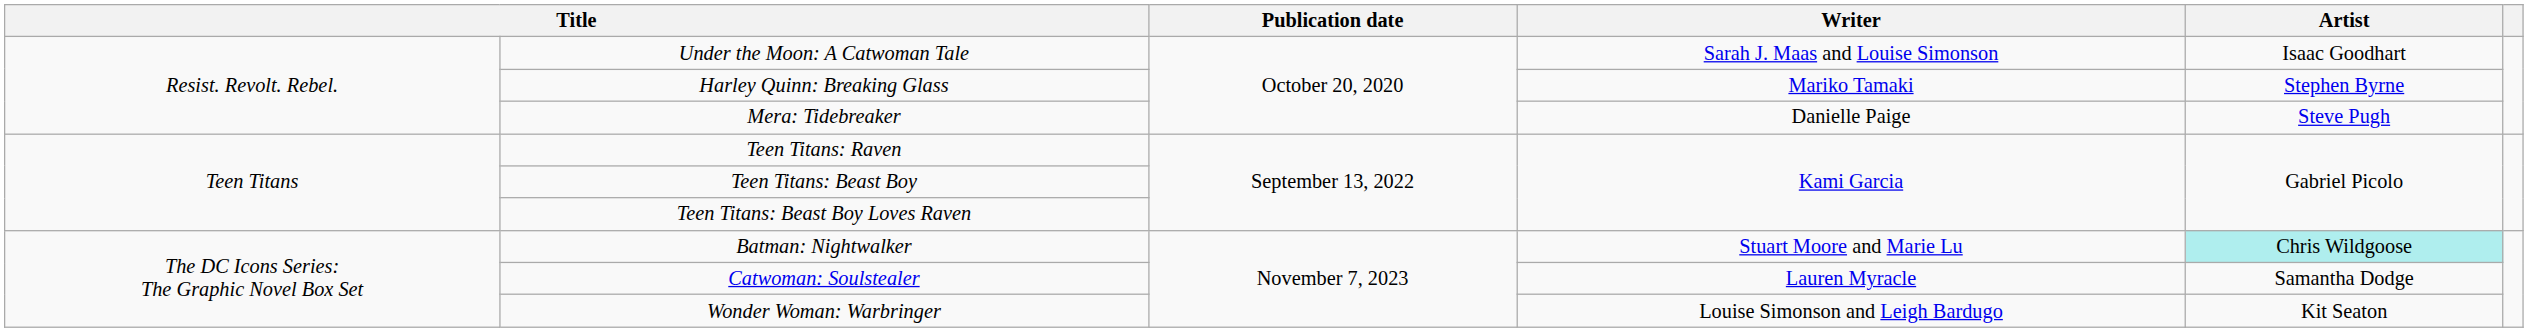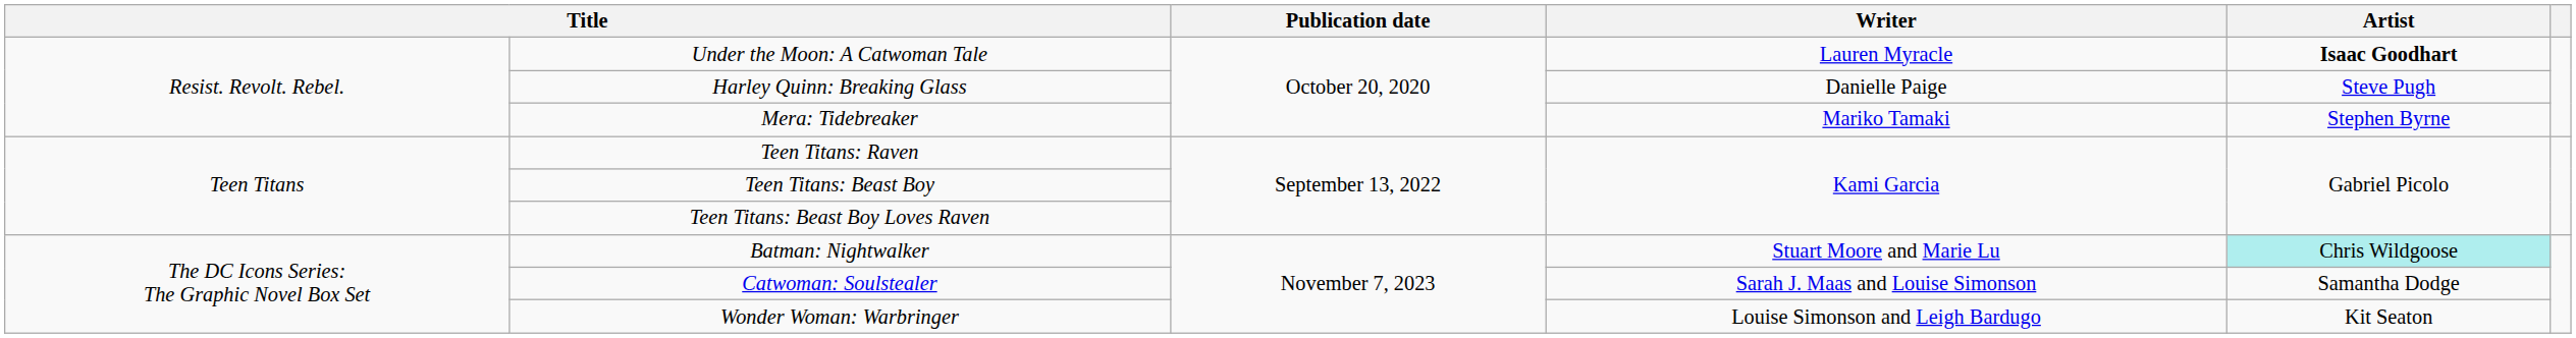Under the Moon: A Catwoman Tale | Writer: Sarah J. Maas and Louise Simonson -> Lauren Myracle
Under the Moon: A Catwoman Tale | Artist: normal -> bold
Harley Quinn: Breaking Glass | Writer: Mariko Tamaki -> Danielle Paige
Harley Quinn: Breaking Glass | Artist: Stephen Byrne -> Steve Pugh
Mera: Tidebreaker | Writer: Danielle Paige -> Mariko Tamaki
Mera: Tidebreaker | Artist: Steve Pugh -> Stephen Byrne
Catwoman: Soulstealer | Writer: Lauren Myracle -> Sarah J. Maas and Louise Simonson
